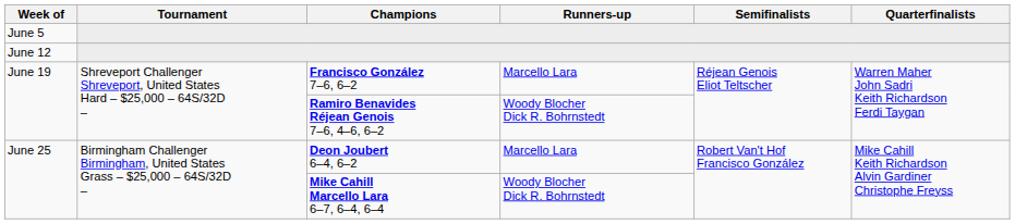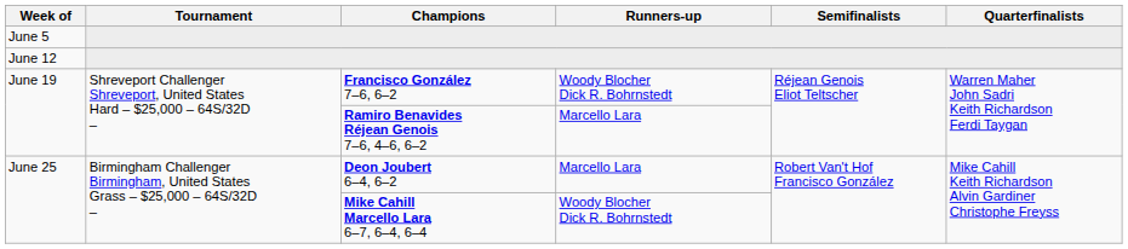Francisco González 7–6, 6–2 | Runners-up: Marcello Lara -> Woody Blocher Dick R. Bohrnstedt
Ramiro Benavides Réjean Genois 7–6, 4–6, 6–2 | Runners-up: Woody Blocher Dick R. Bohrnstedt -> Marcello Lara
